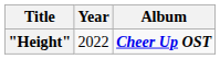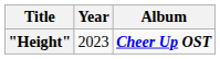"Height" | Year: 2022 -> 2023
